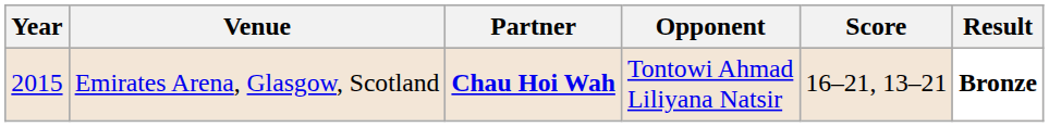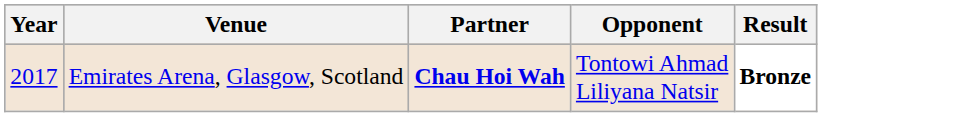- column: Score | 16–21, 13–21
Emirates Arena, Glasgow, Scotland | Year: 2015 -> 2017
